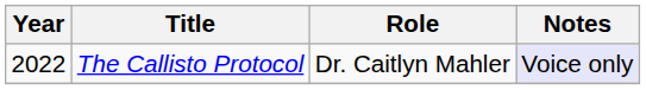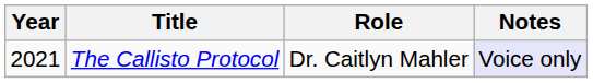The Callisto Protocol | Year: 2022 -> 2021
